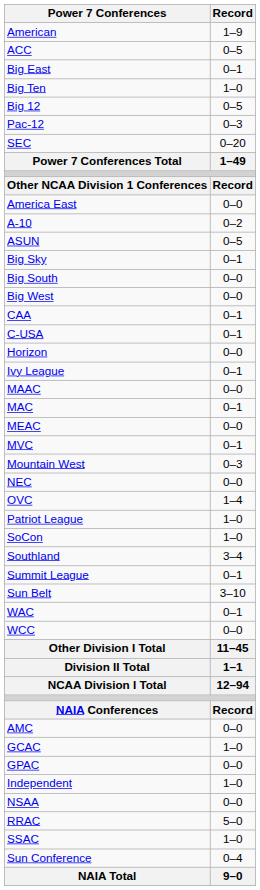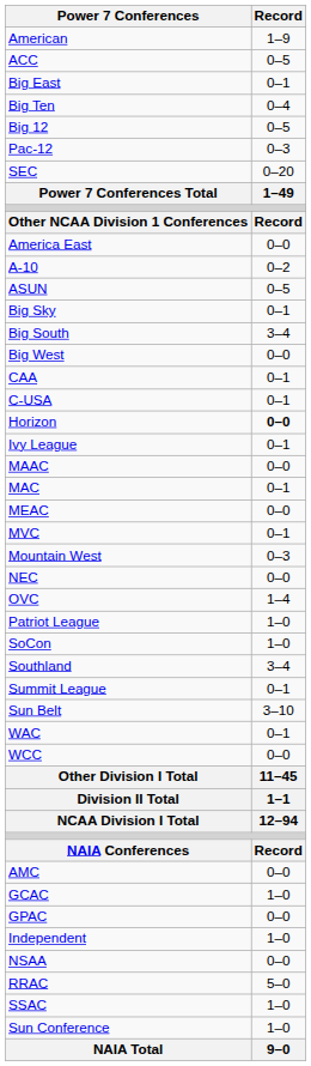Big Ten | Record: 1–0 -> 0–4
Big South | Record: 0–0 -> 3–4
Horizon | Record: normal -> bold
Sun Conference | Record: 0–4 -> 1–0
